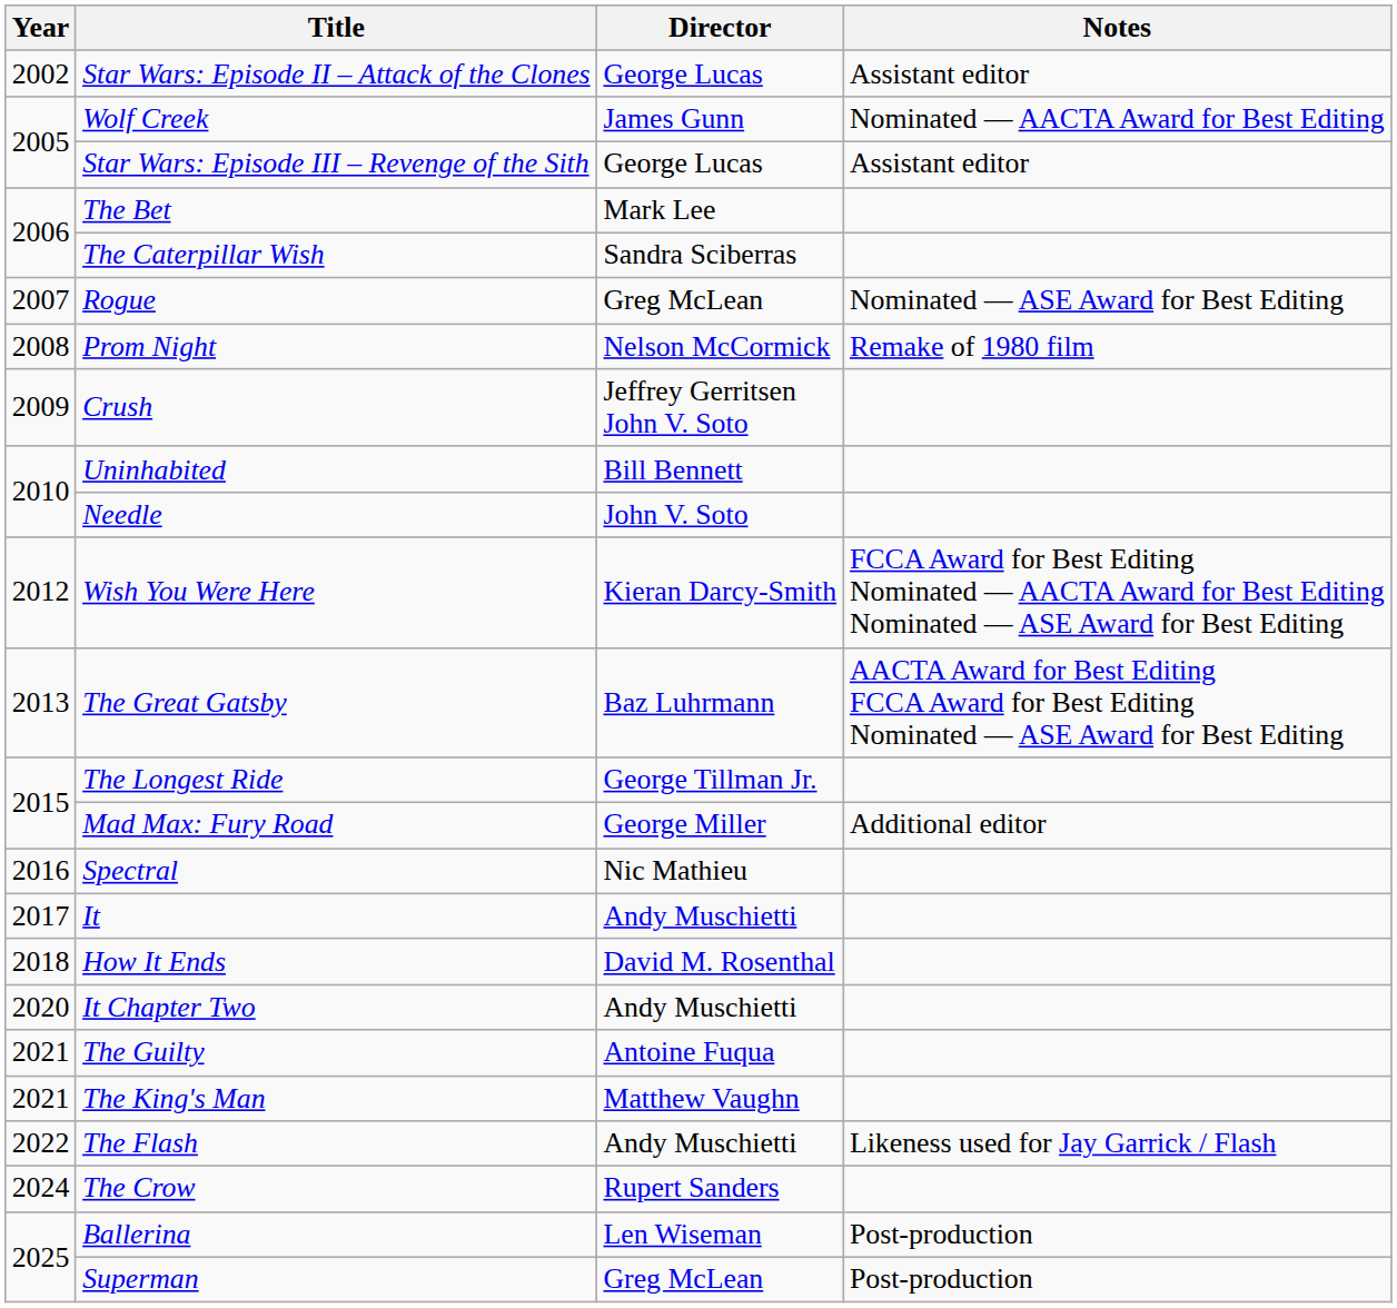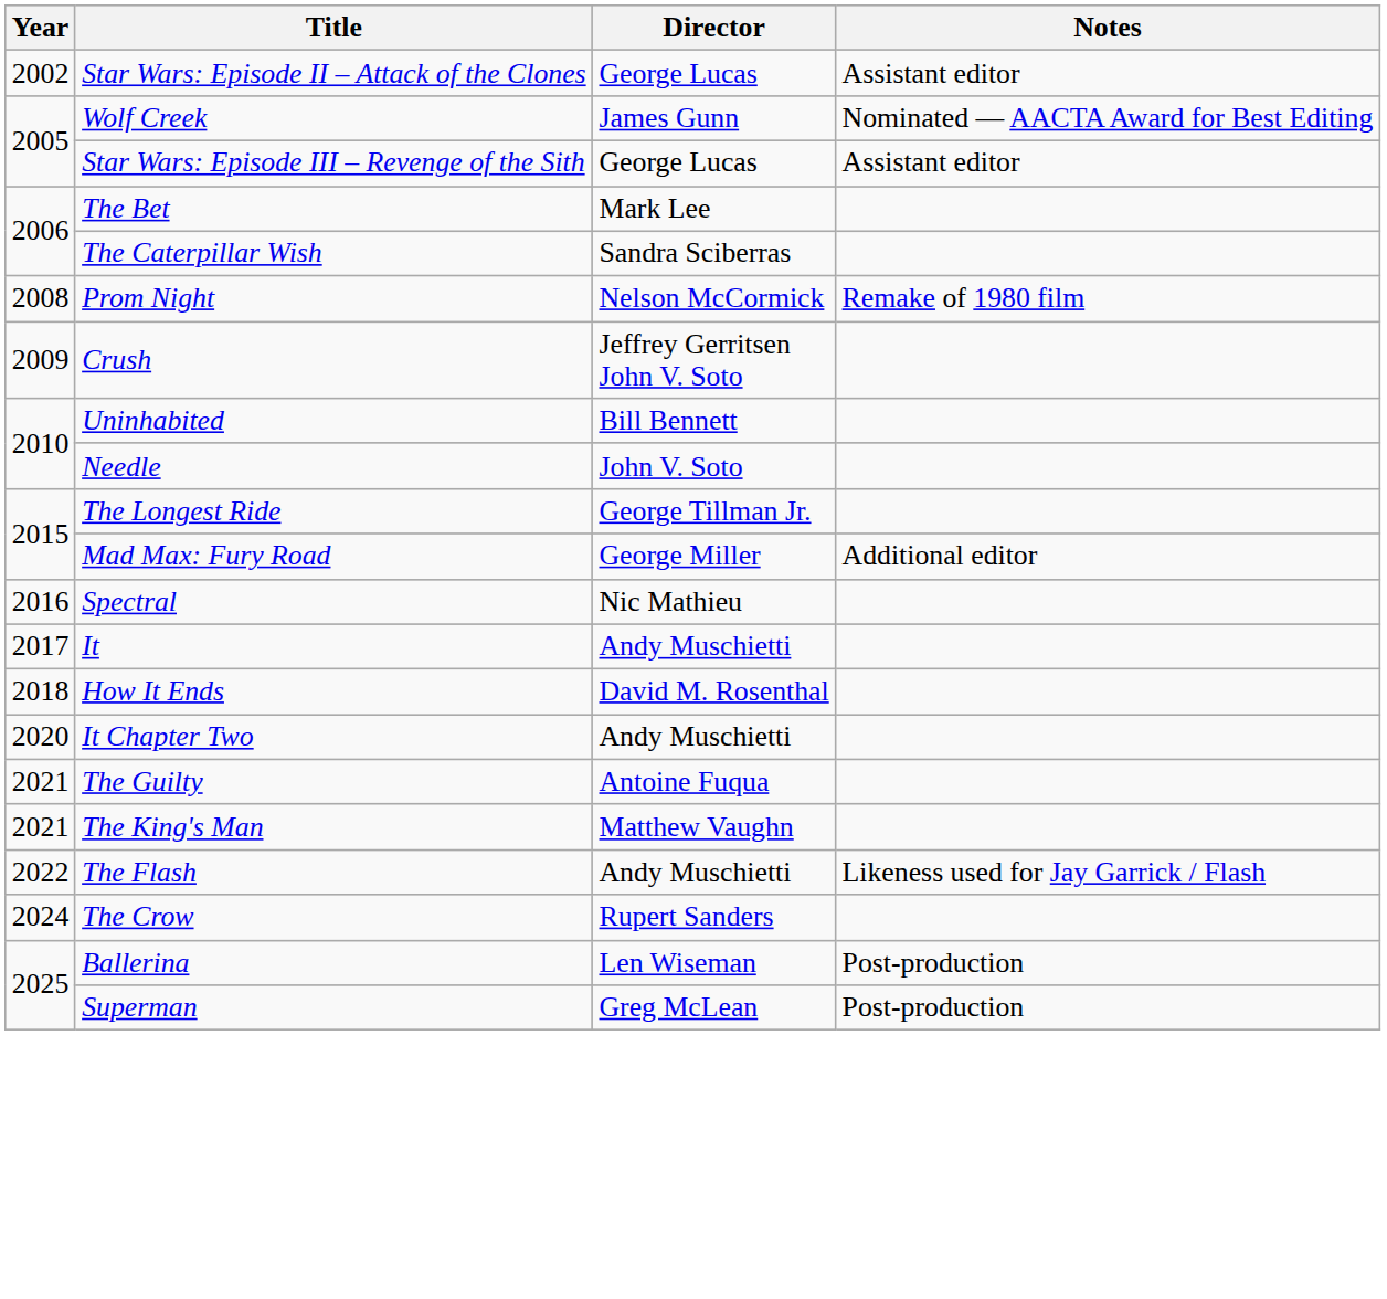- row: 2007 | Rogue | Greg McLean | Nominated — ASE Award for Best Editing
- row: 2012 | Wish You Were Here | Kieran Darcy-Smith | FCCA Award for Best Editing Nominated — AACTA Award for Best Editing Nominated — ASE Award for Best Editing
- row: 2013 | The Great Gatsby | Baz Luhrmann | AACTA Award for Best Editing FCCA Award for Best Editing Nominated — ASE Award for Best Editing
